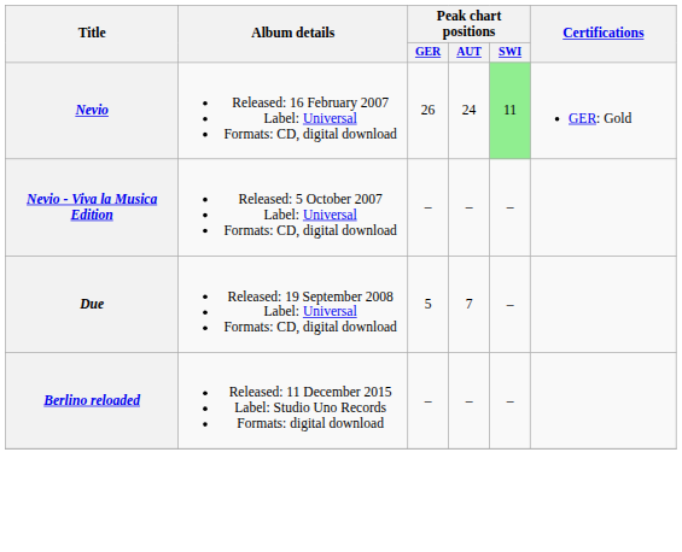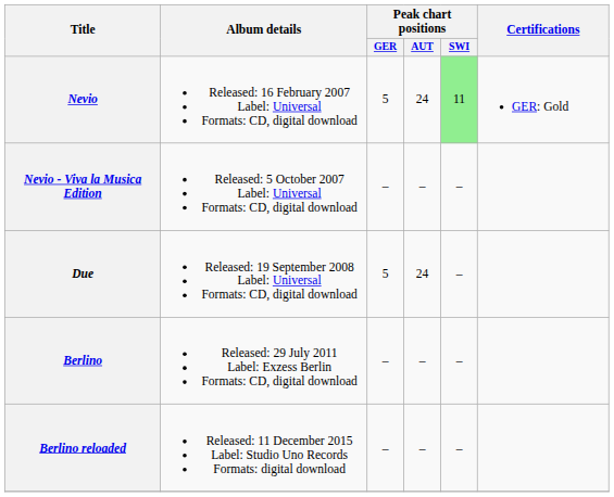Nevio | Peak chart positions / GER: 26 -> 5
Due | Peak chart positions / AUT: 7 -> 24
+ row: Berlino | Released: 29 July 2011 Label: Exzess Berlin Formats: CD, digital download | – | – | –
